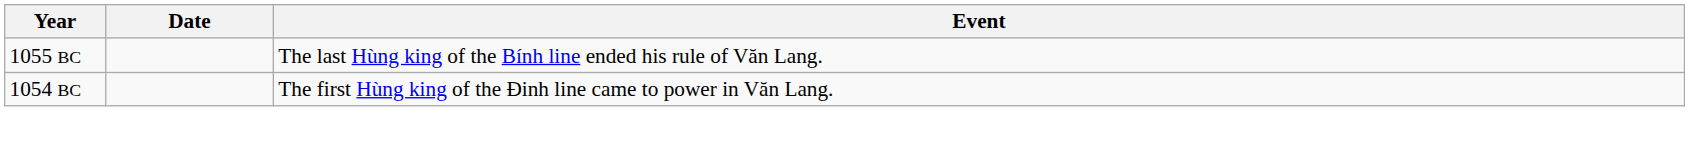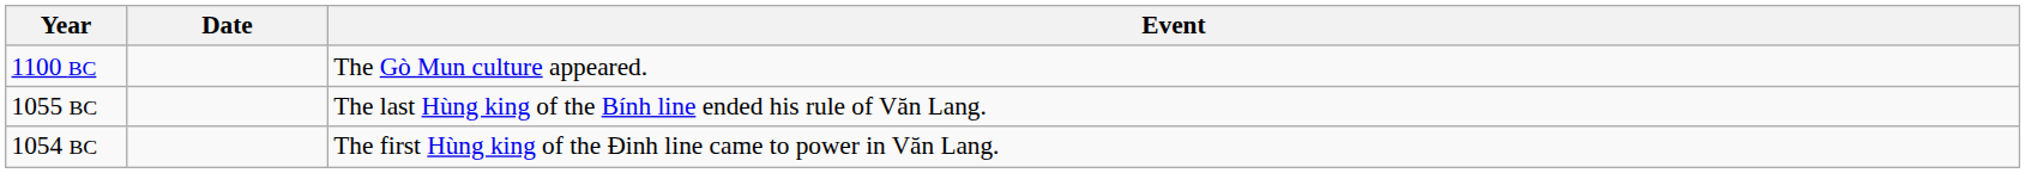+ row: 1100 BC | The Gò Mun culture appeared.
